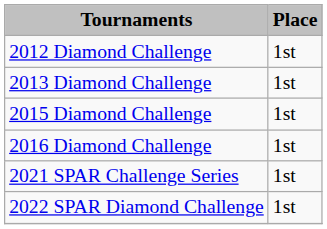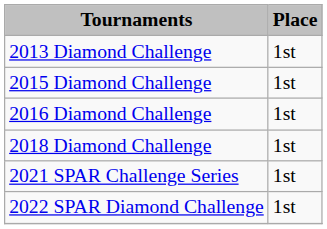- row: 2012 Diamond Challenge | 1st
+ row: 2018 Diamond Challenge | 1st
